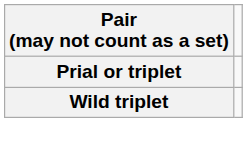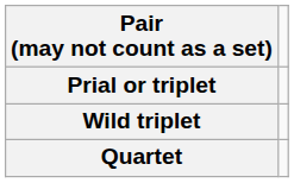+ row: Quartet
